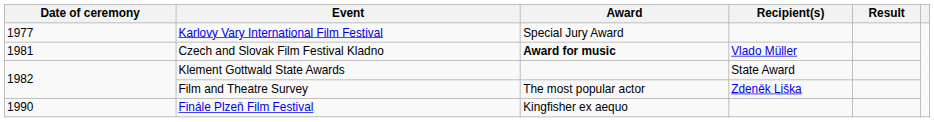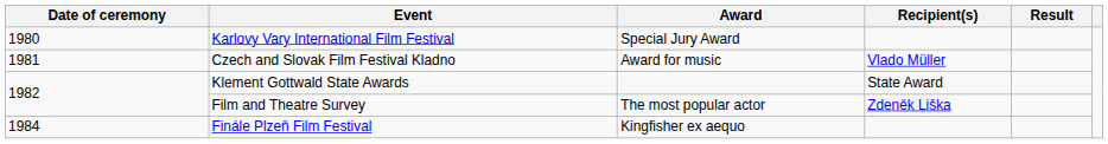Karlovy Vary International Film Festival | Date of ceremony: 1977 -> 1980
Czech and Slovak Film Festival Kladno | Award: bold -> normal
Finále Plzeň Film Festival | Date of ceremony: 1990 -> 1984
